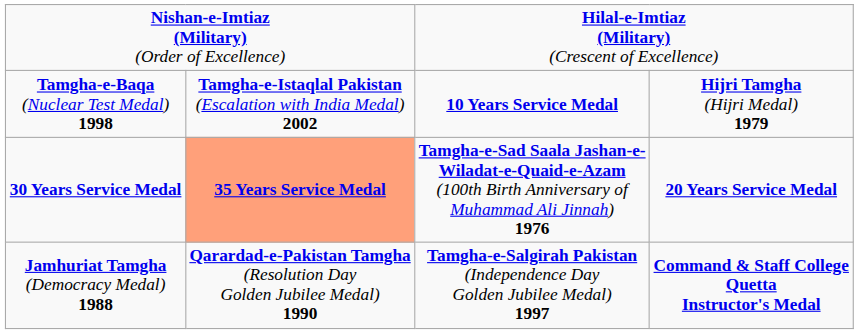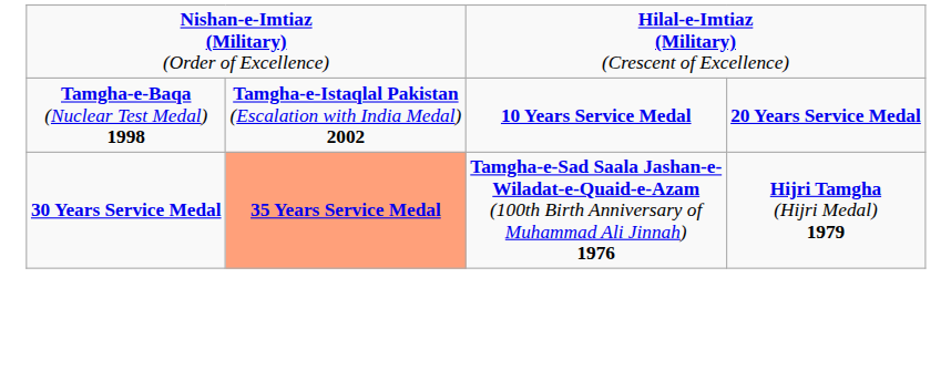Tamgha-e-Baqa (Nuclear Test Medal) 1998 | column 4: Hijri Tamgha (Hijri Medal) 1979 -> 20 Years Service Medal
30 Years Service Medal | column 4: 20 Years Service Medal -> Hijri Tamgha (Hijri Medal) 1979
- row: Jamhuriat Tamgha (Democracy Medal) 1988 | Qarardad-e-Pakistan Tamgha (Resolution Day Golden Jubilee Medal) 1990 | Tamgha-e-Salgirah Pakistan (Independence Day Golden Jubilee Medal) 1997 | Command & Staff College Quetta Instructor's Medal
